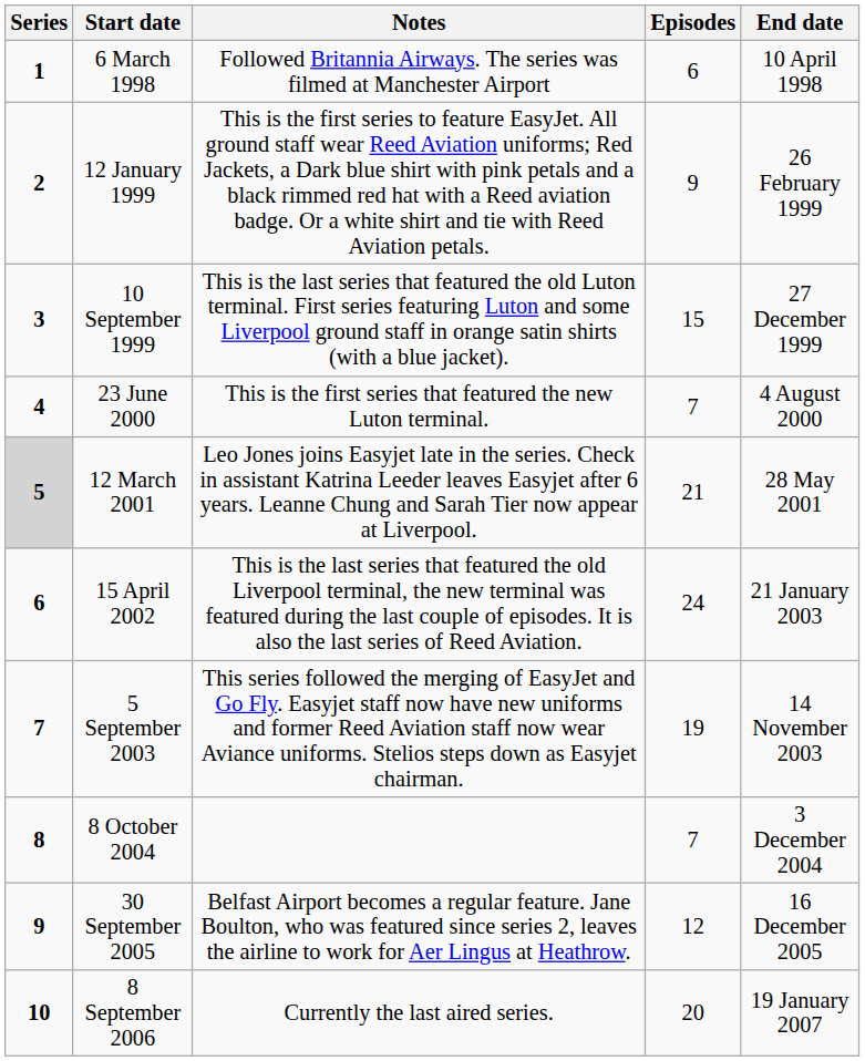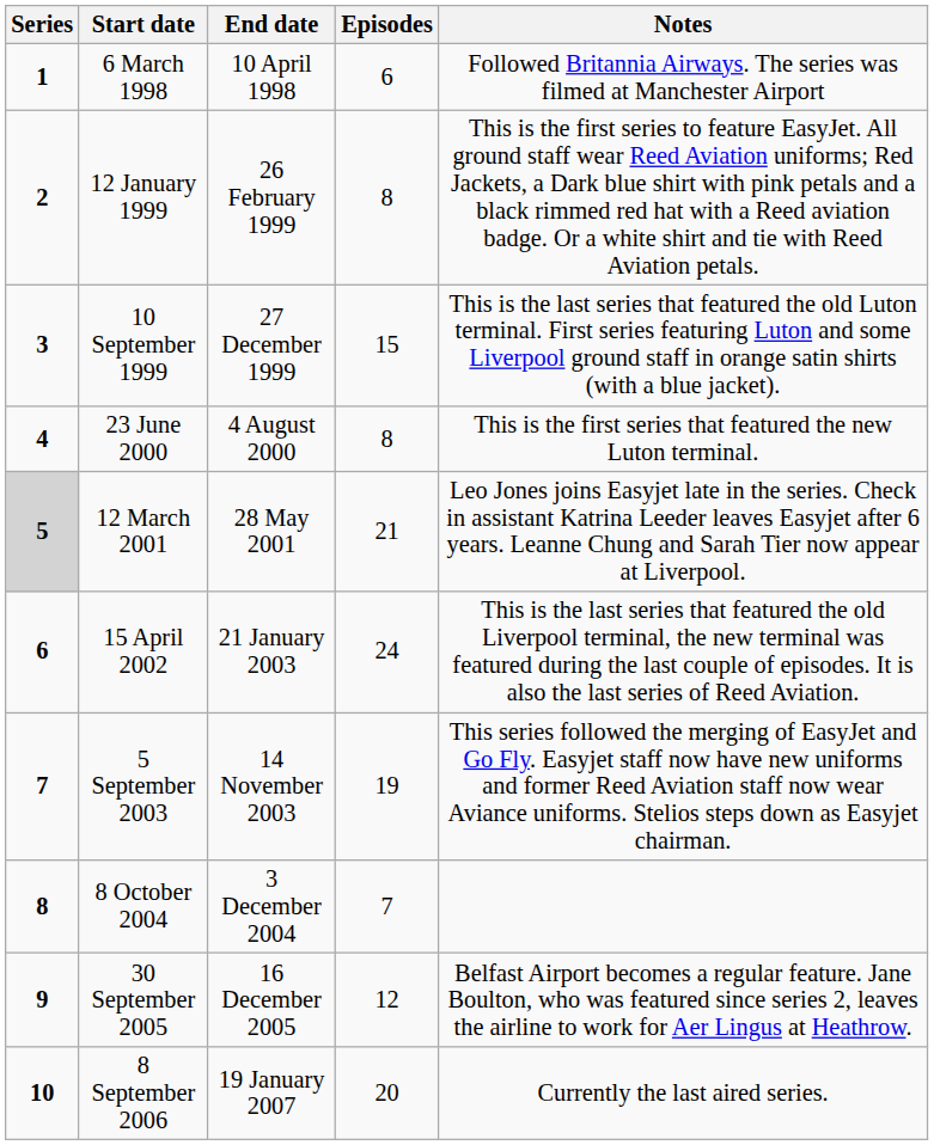columns swapped: End date <-> Notes
12 January 1999 | Episodes: 9 -> 8
23 June 2000 | Episodes: 7 -> 8
